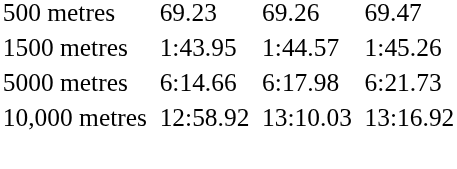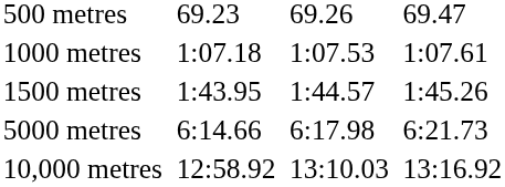+ row: 1000 metres | 1:07.18 | 1:07.53 | 1:07.61
